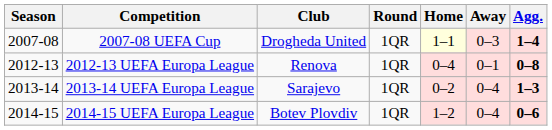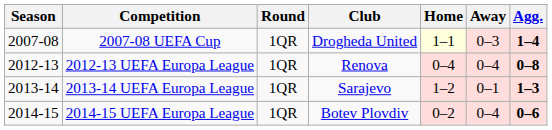columns swapped: Round <-> Club
2012-13 UEFA Europa League | Away: 0–1 -> 0–4
2013-14 UEFA Europa League | Home: 0–2 -> 1–2
2013-14 UEFA Europa League | Away: 0–4 -> 0–1
2014-15 UEFA Europa League | Home: 1–2 -> 0–2
